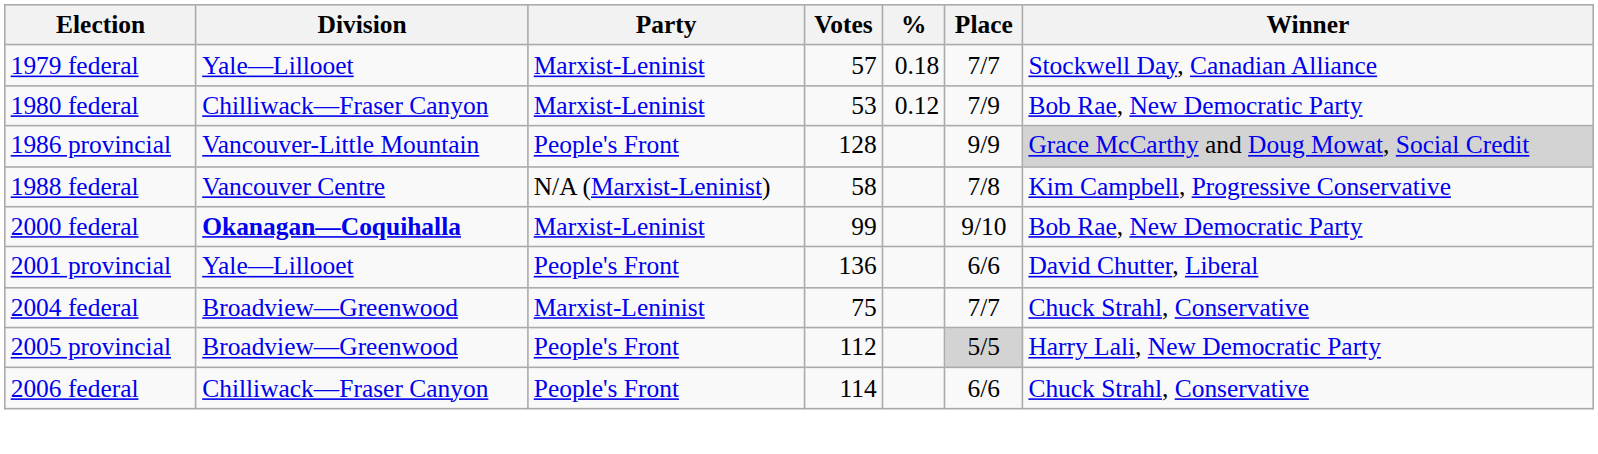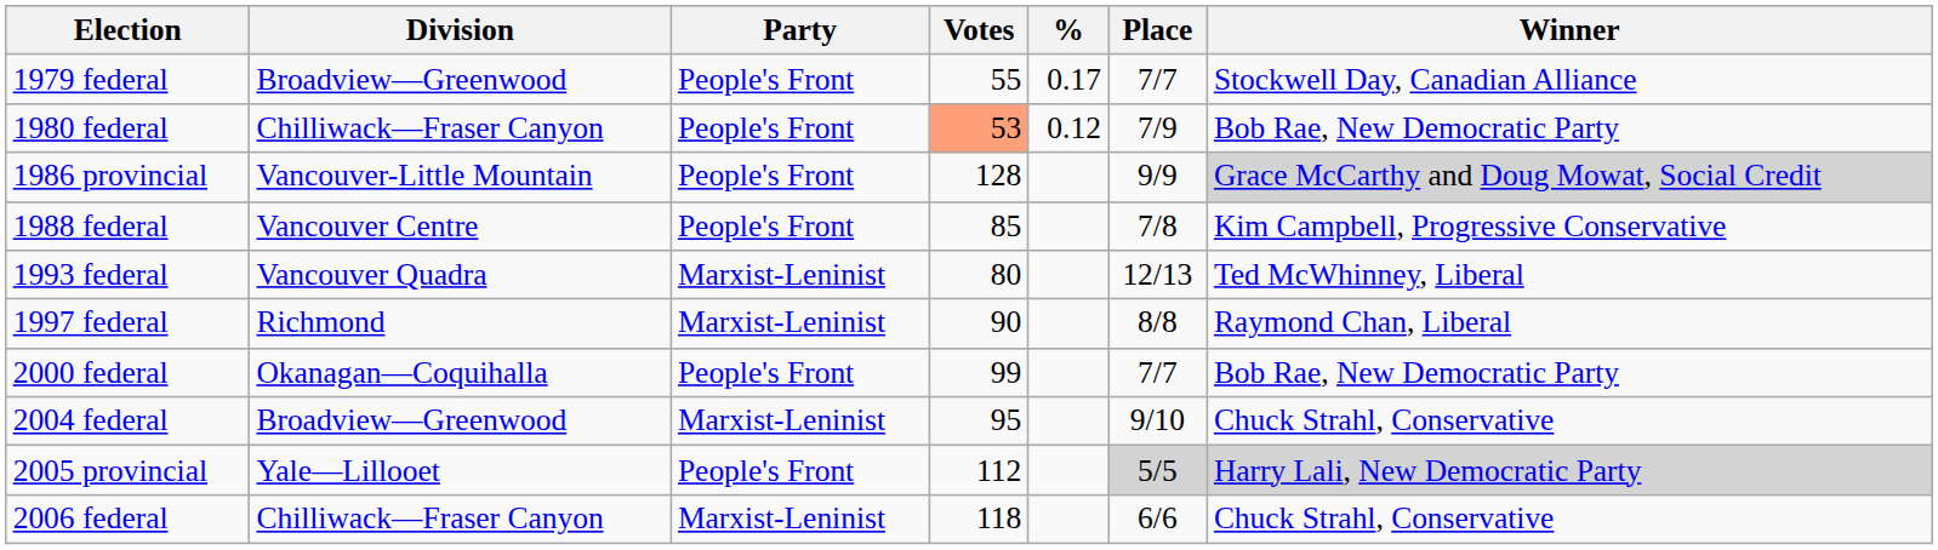1979 federal | Division: Yale—Lillooet -> Broadview—Greenwood
1979 federal | Party: Marxist-Leninist -> People's Front
1979 federal | Votes: 57 -> 55
1979 federal | %: 0.18 -> 0.17
1980 federal | Party: Marxist-Leninist -> People's Front
1980 federal | Votes: no background -> lightsalmon background
1988 federal | Party: N/A (Marxist-Leninist) -> People's Front
1988 federal | Votes: 58 -> 85
+ row: 1993 federal | Vancouver Quadra | Marxist-Leninist | 80 | 12/13 | Ted McWhinney, Liberal
+ row: 1997 federal | Richmond | Marxist-Leninist | 90 | 8/8 | Raymond Chan, Liberal
2000 federal | Division: bold -> normal
2000 federal | Party: Marxist-Leninist -> People's Front
2000 federal | Place: 9/10 -> 7/7
- row: 2001 provincial | Yale—Lillooet | People's Front | 136 | 6/6 | David Chutter, Liberal
2004 federal | Votes: 75 -> 95
2004 federal | Place: 7/7 -> 9/10
2005 provincial | Division: Broadview—Greenwood -> Yale—Lillooet
2005 provincial | Winner: no background -> lightgrey background
2006 federal | Party: People's Front -> Marxist-Leninist
2006 federal | Votes: 114 -> 118
